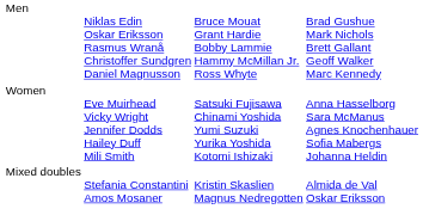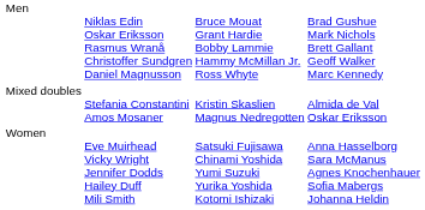rows swapped: Women <-> Mixed doubles
